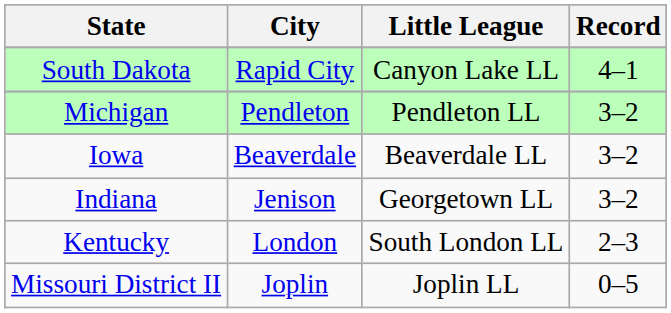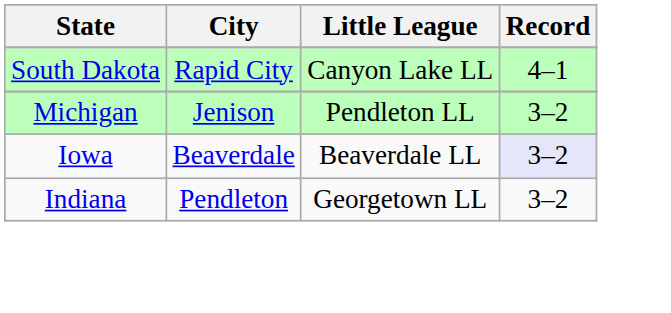Michigan | City: Pendleton -> Jenison
Iowa | Record: no background -> lavender background
Indiana | City: Jenison -> Pendleton
- row: Kentucky | London | South London LL | 2–3
- row: Missouri District II | Joplin | Joplin LL | 0–5
